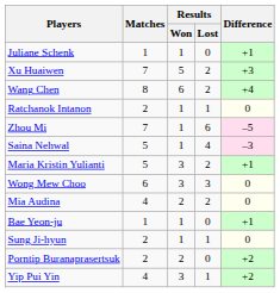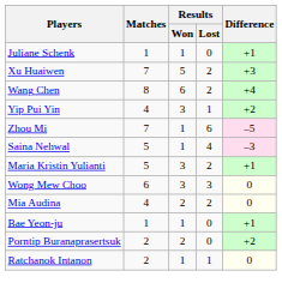rows swapped: Yip Pui Yin <-> Ratchanok Intanon
- row: Sung Ji-hyun | 2 | 1 | 1 | 0
